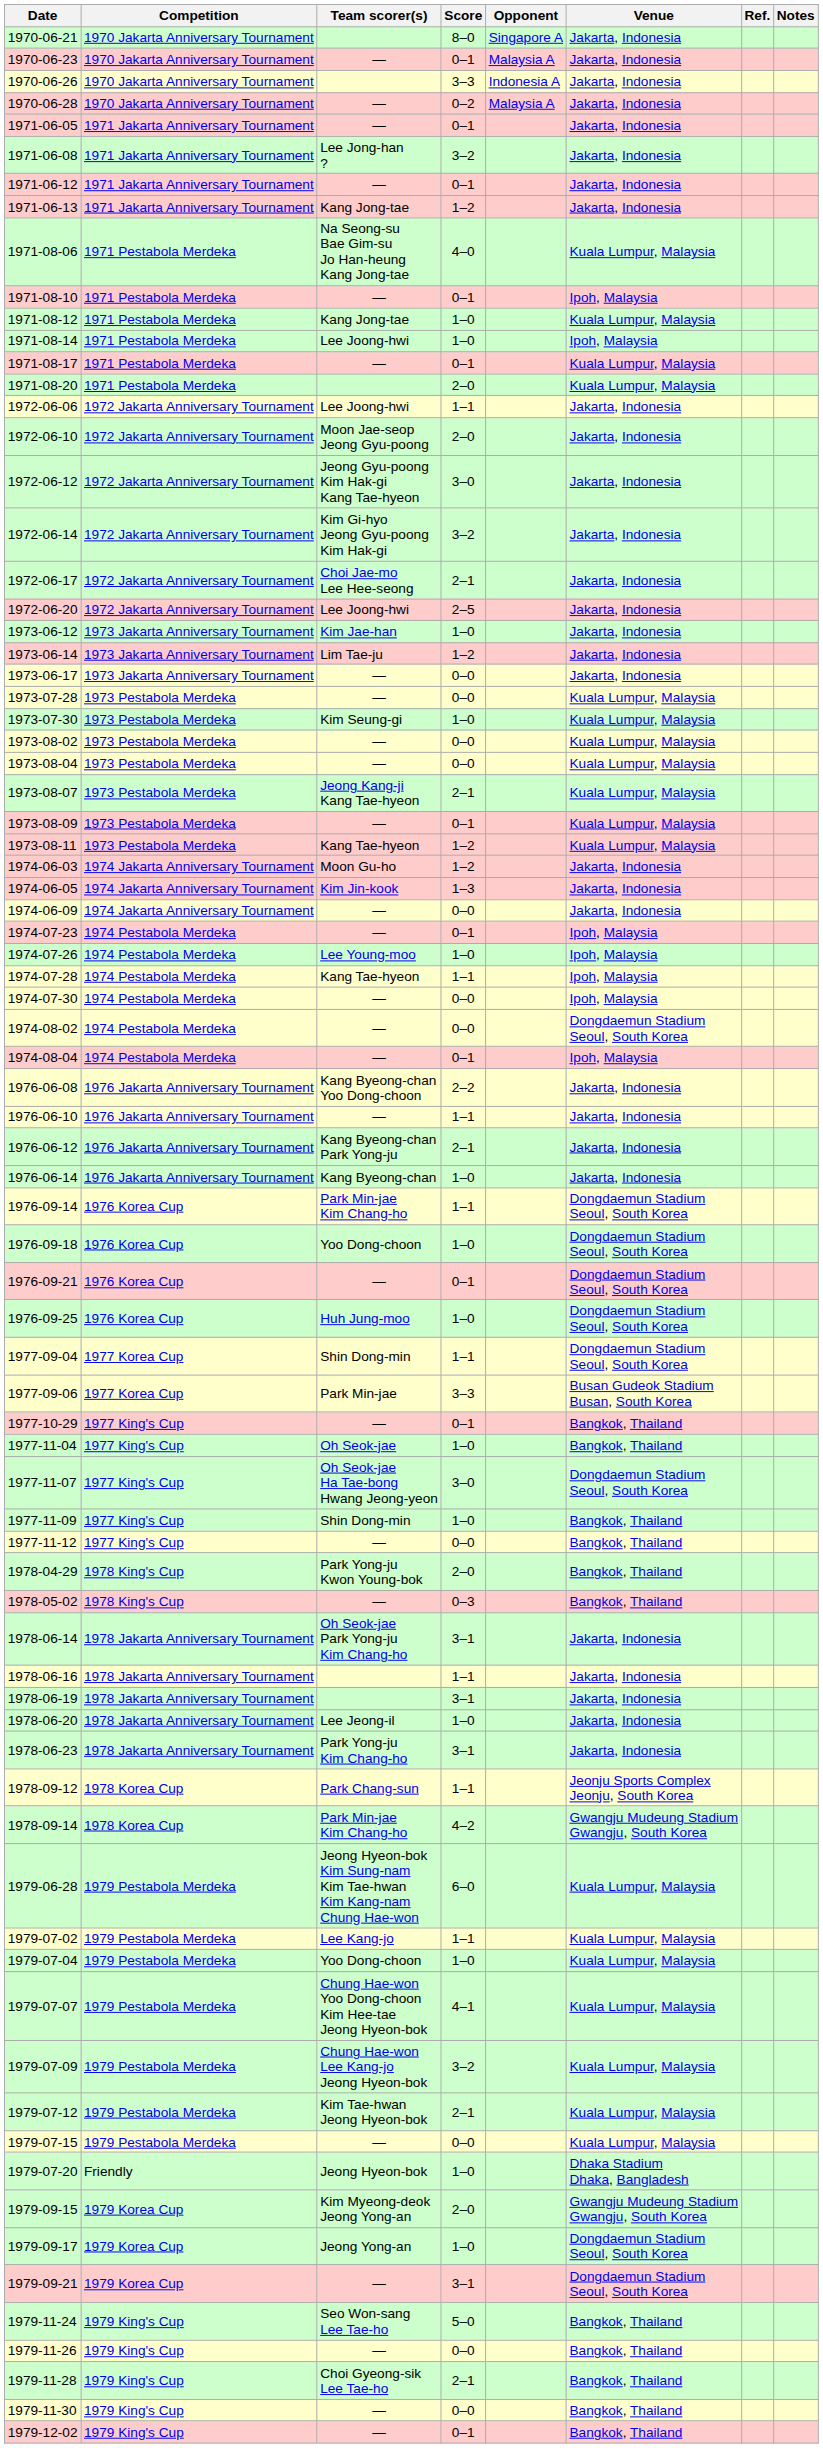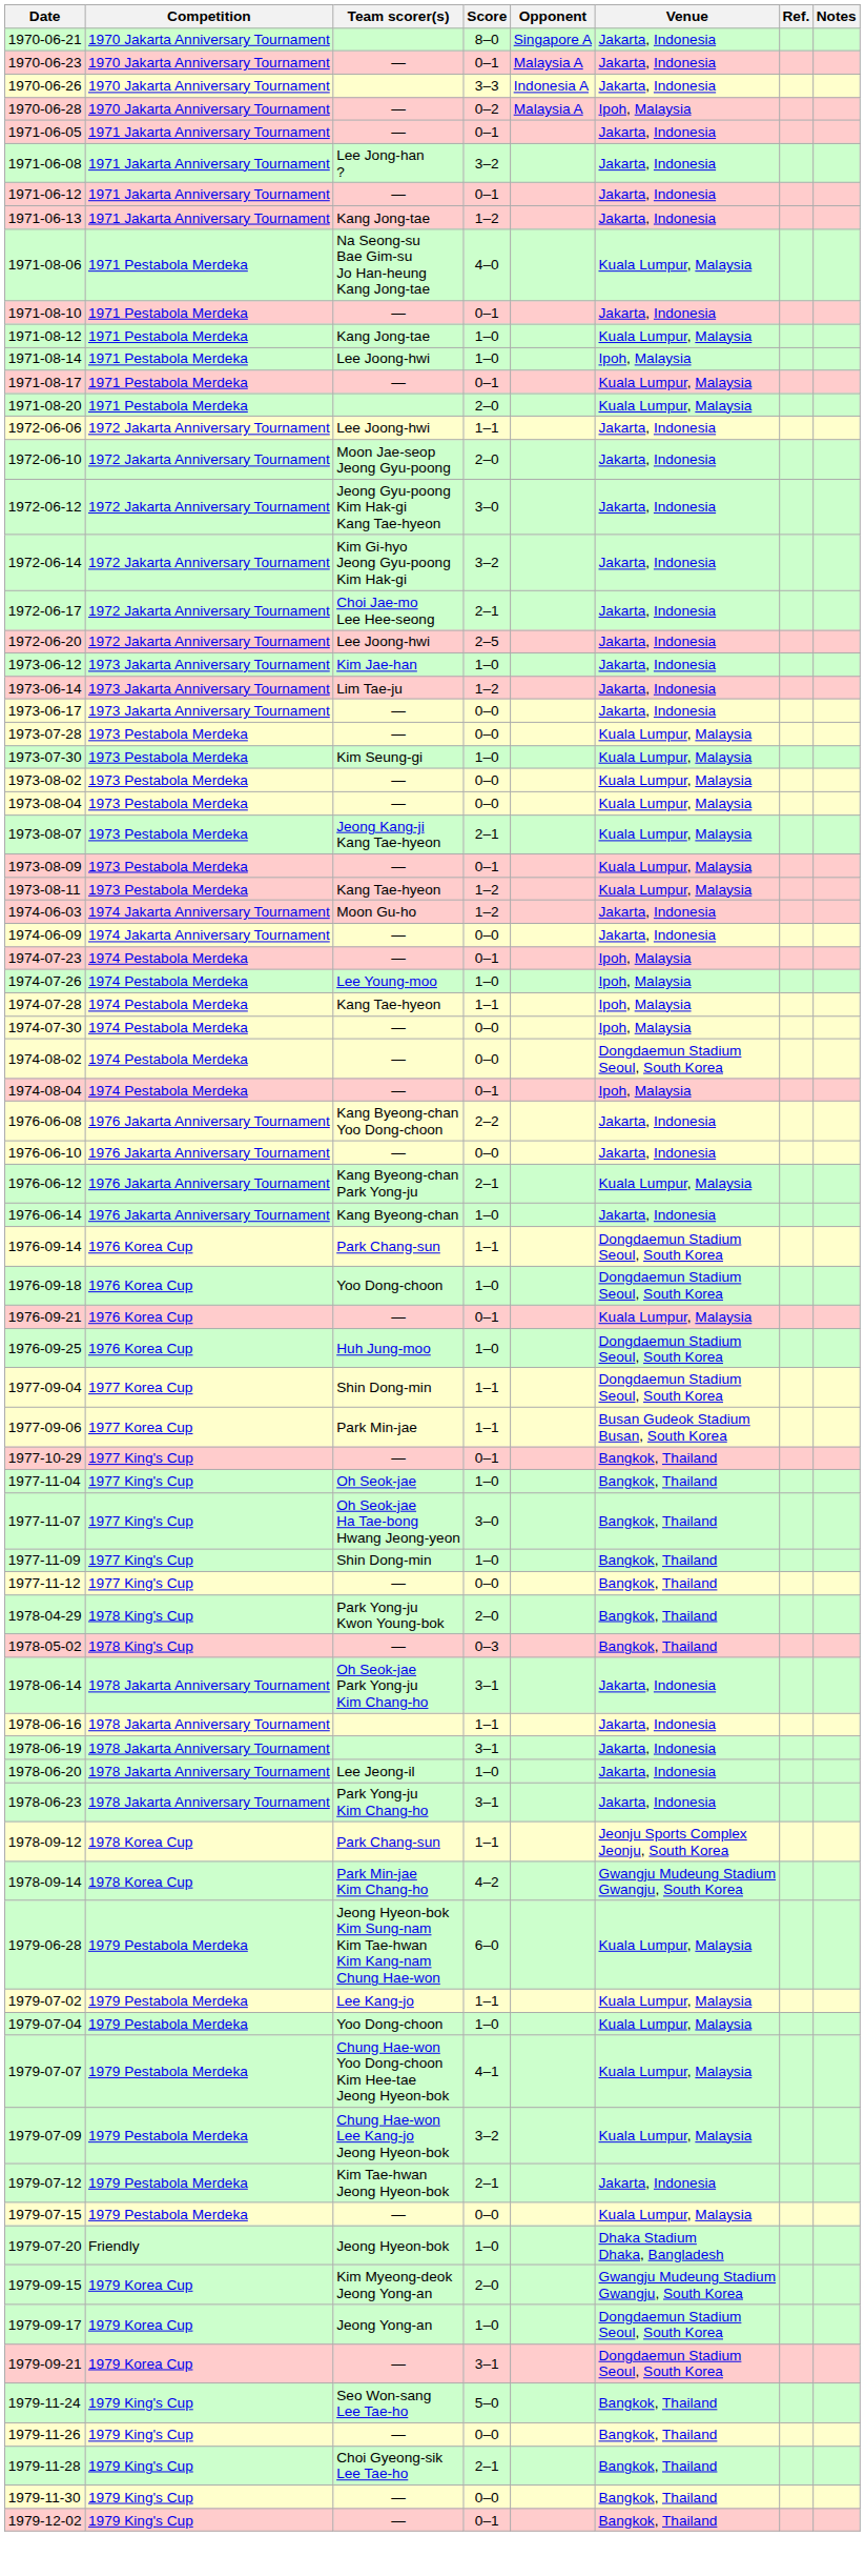1970-06-28 | Venue: Jakarta, Indonesia -> Ipoh, Malaysia
1971-08-10 | Venue: Ipoh, Malaysia -> Jakarta, Indonesia
- row: 1974-06-05 | 1974 Jakarta Anniversary Tournament | Kim Jin-kook | 1–3 | Jakarta, Indonesia
1976-06-10 | Score: 1–1 -> 0–0
1976-06-12 | Venue: Jakarta, Indonesia -> Kuala Lumpur, Malaysia
1976-09-14 | Team scorer(s): Park Min-jae Kim Chang-ho -> Park Chang-sun
1976-09-21 | Venue: Dongdaemun Stadium Seoul, South Korea -> Kuala Lumpur, Malaysia
1977-09-06 | Score: 3–3 -> 1–1
1977-11-07 | Venue: Dongdaemun Stadium Seoul, South Korea -> Bangkok, Thailand
1979-07-12 | Venue: Kuala Lumpur, Malaysia -> Jakarta, Indonesia
